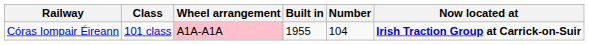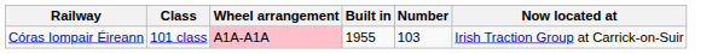Córas Iompair Éireann | Number: 104 -> 103
Córas Iompair Éireann | Now located at: bold -> normal
